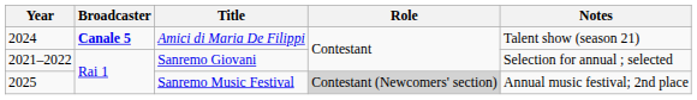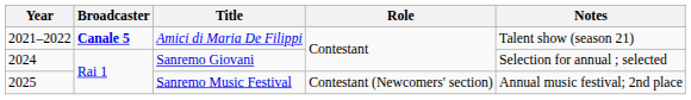Amici di Maria De Filippi | Year: 2024 -> 2021–2022
Sanremo Giovani | Year: 2021–2022 -> 2024
Sanremo Music Festival | Role: lightgrey background -> no background
